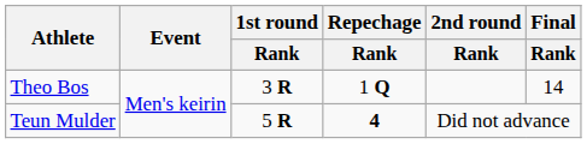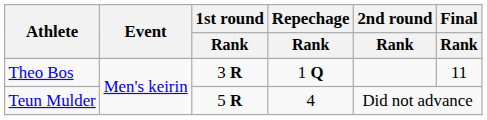Theo Bos | Final / Rank: 14 -> 11
Teun Mulder | Repechage / Rank: bold -> normal
